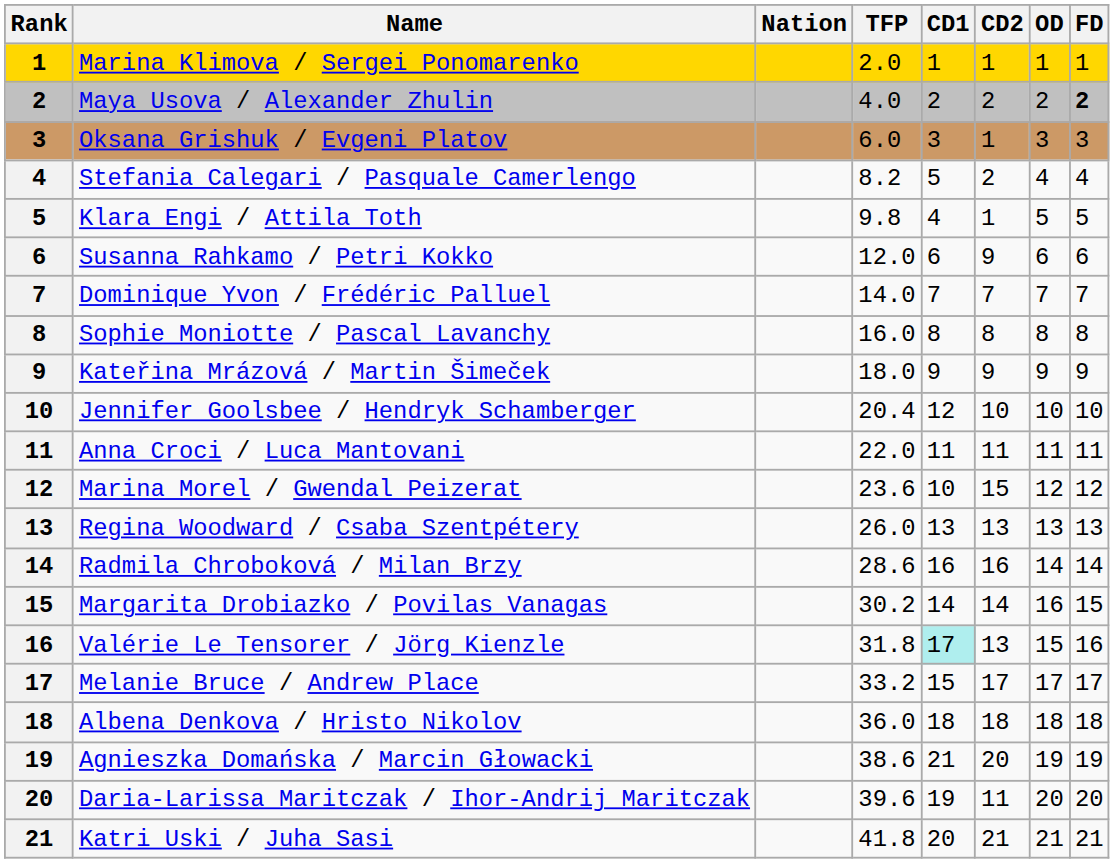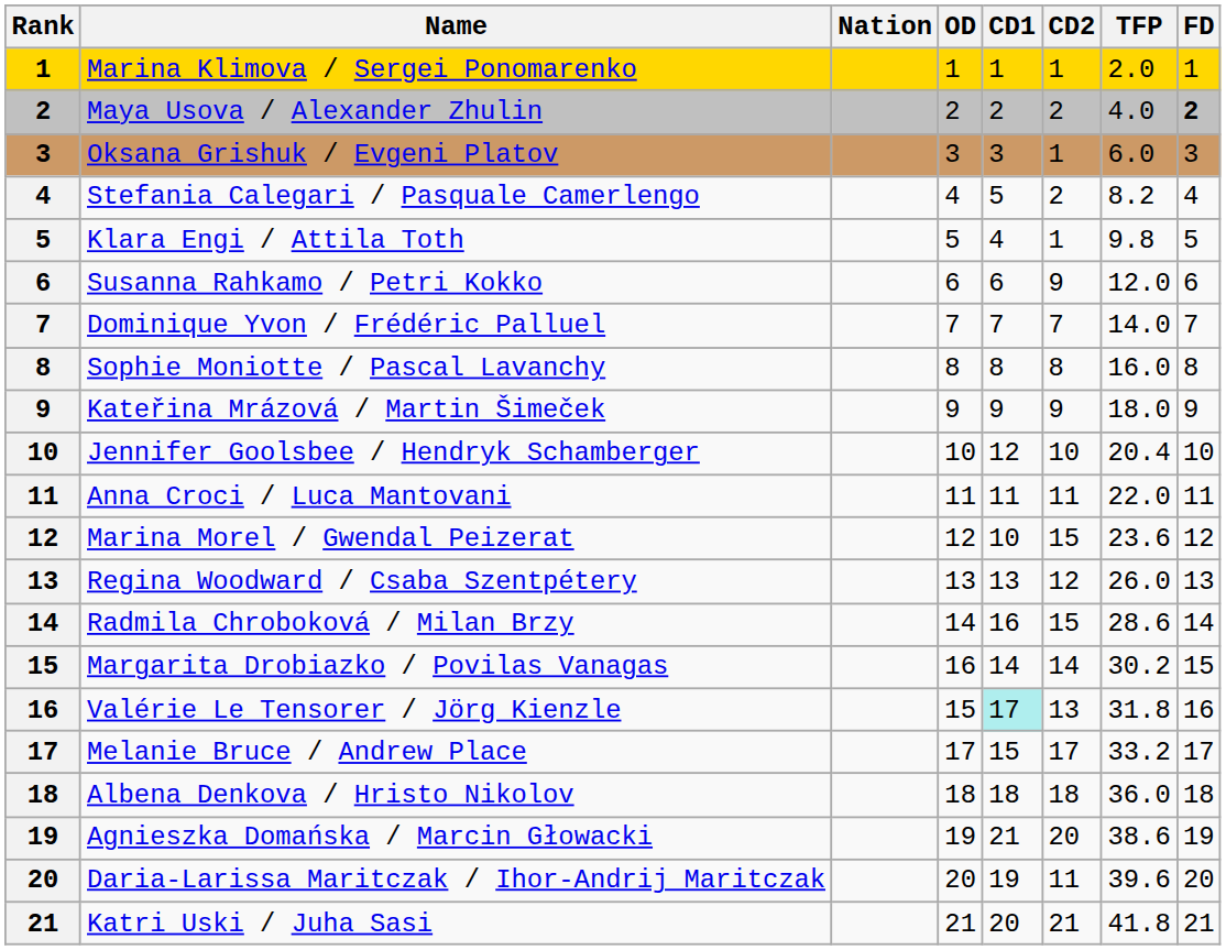columns swapped: TFP <-> OD
Regina Woodward / Csaba Szentpétery | CD2: 13 -> 12
Radmila Chroboková / Milan Brzy | CD2: 16 -> 15
